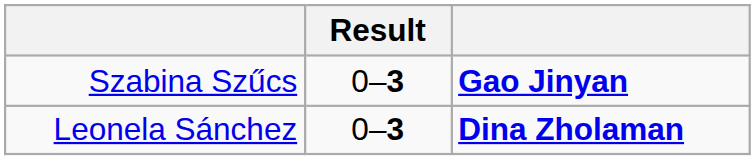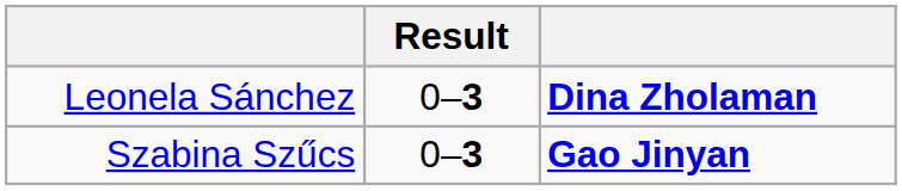rows swapped: Szabina Szűcs <-> Leonela Sánchez
